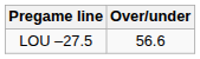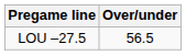LOU –27.5 | Over/under: 56.6 -> 56.5
